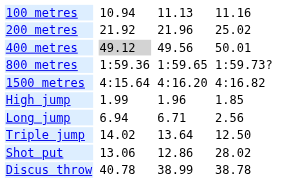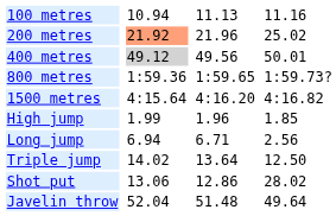200 metres | column 3: no background -> lightsalmon background
- row: Discus throw | 40.78 | 38.99 | 38.78
+ row: Javelin throw | 52.04 | 51.48 | 49.64
